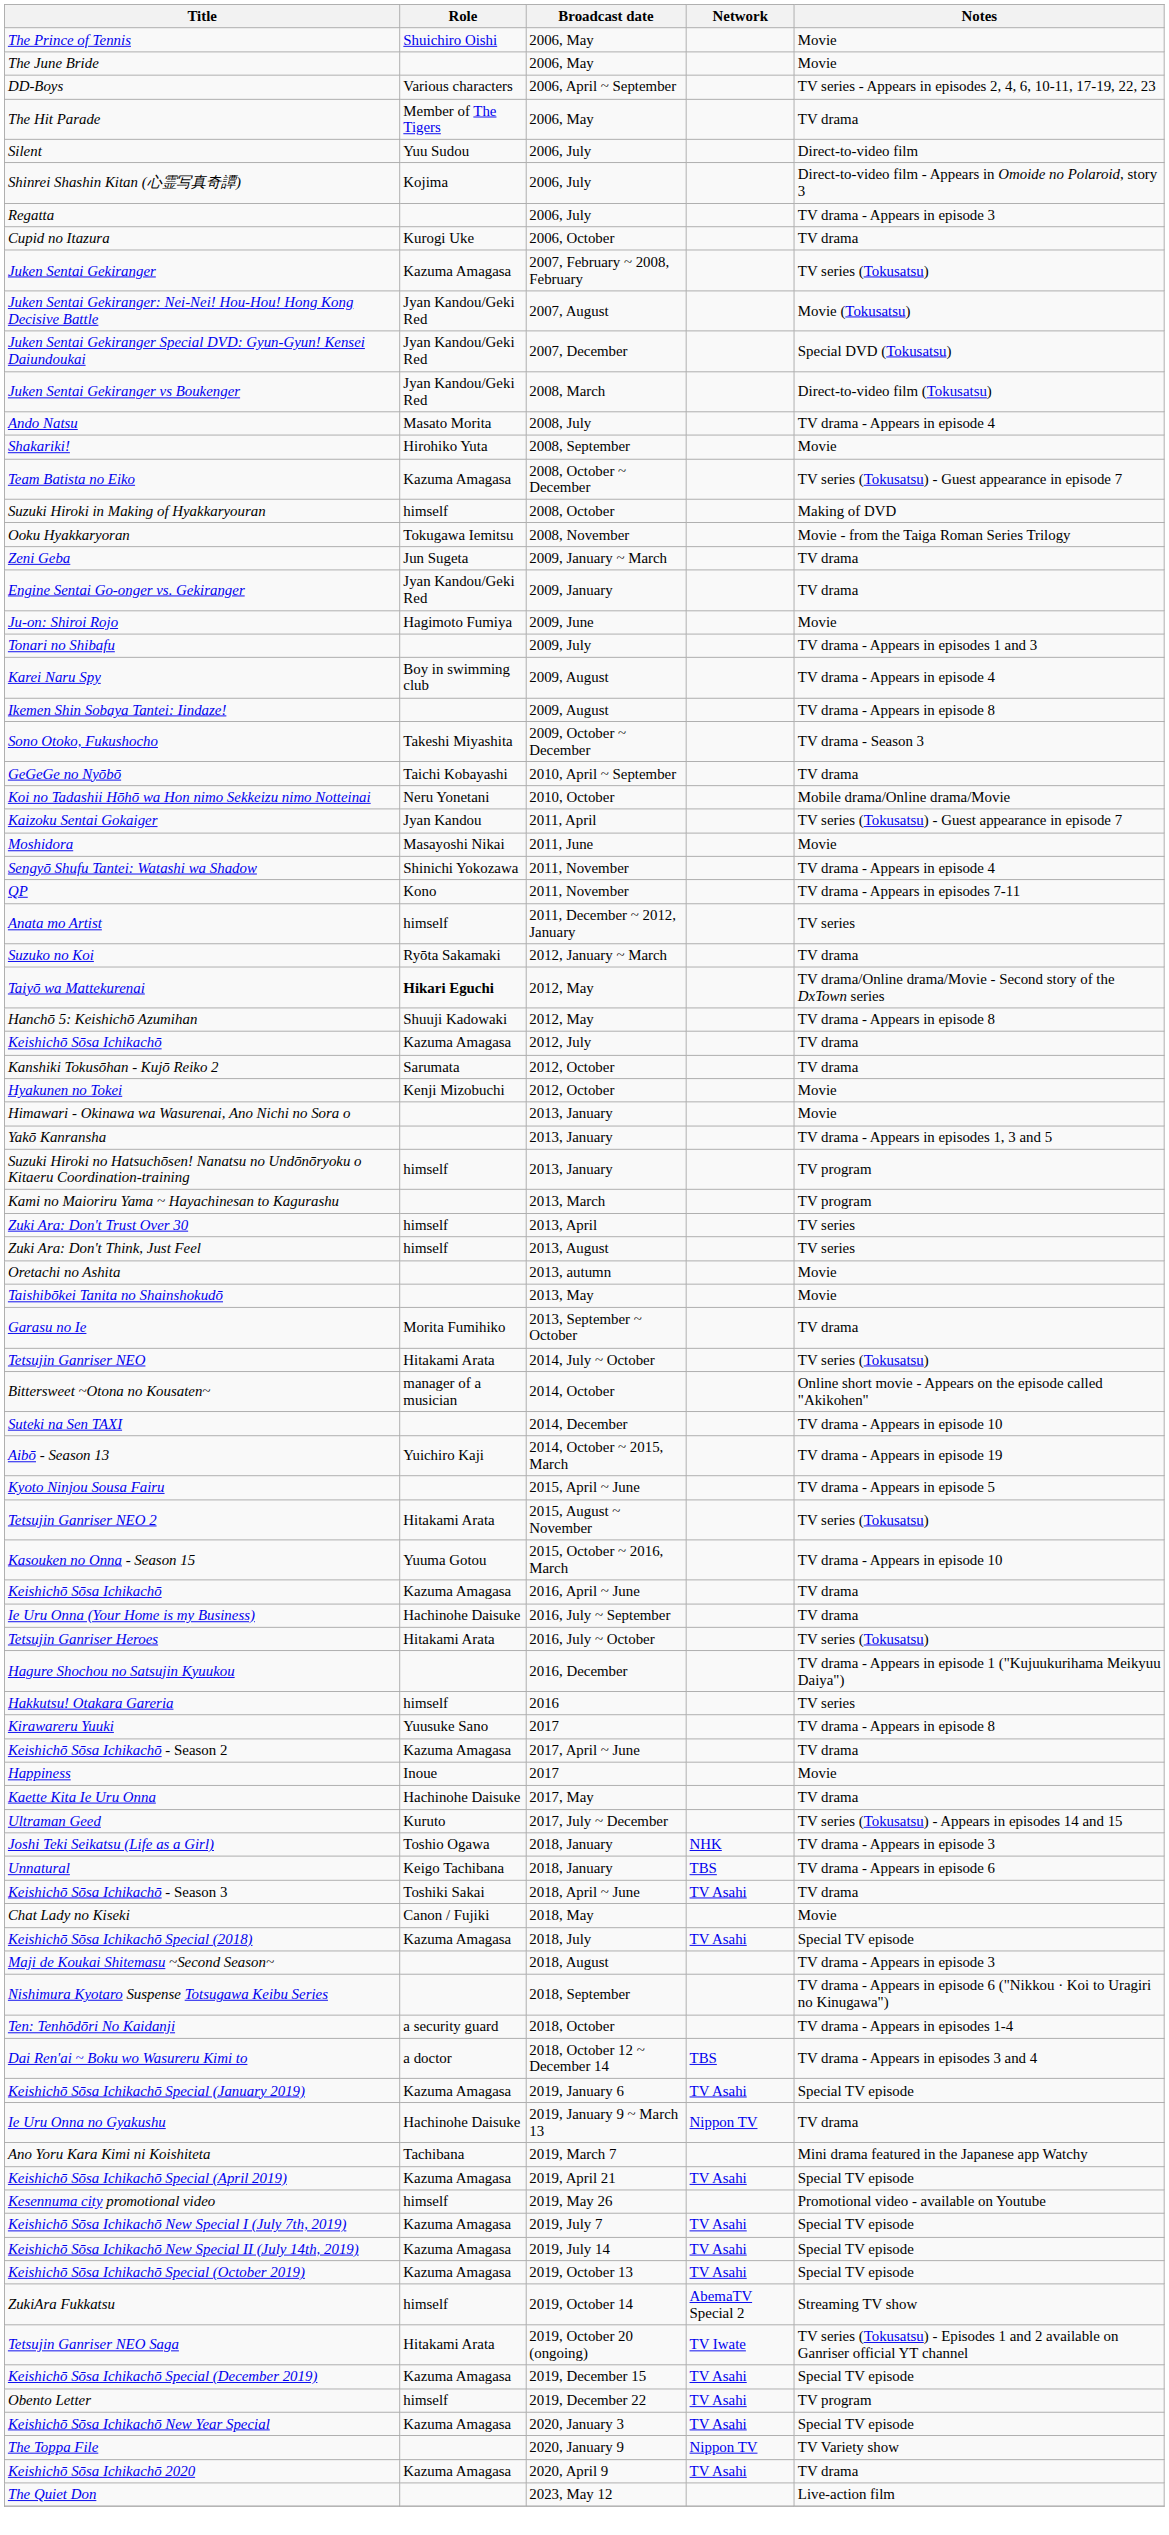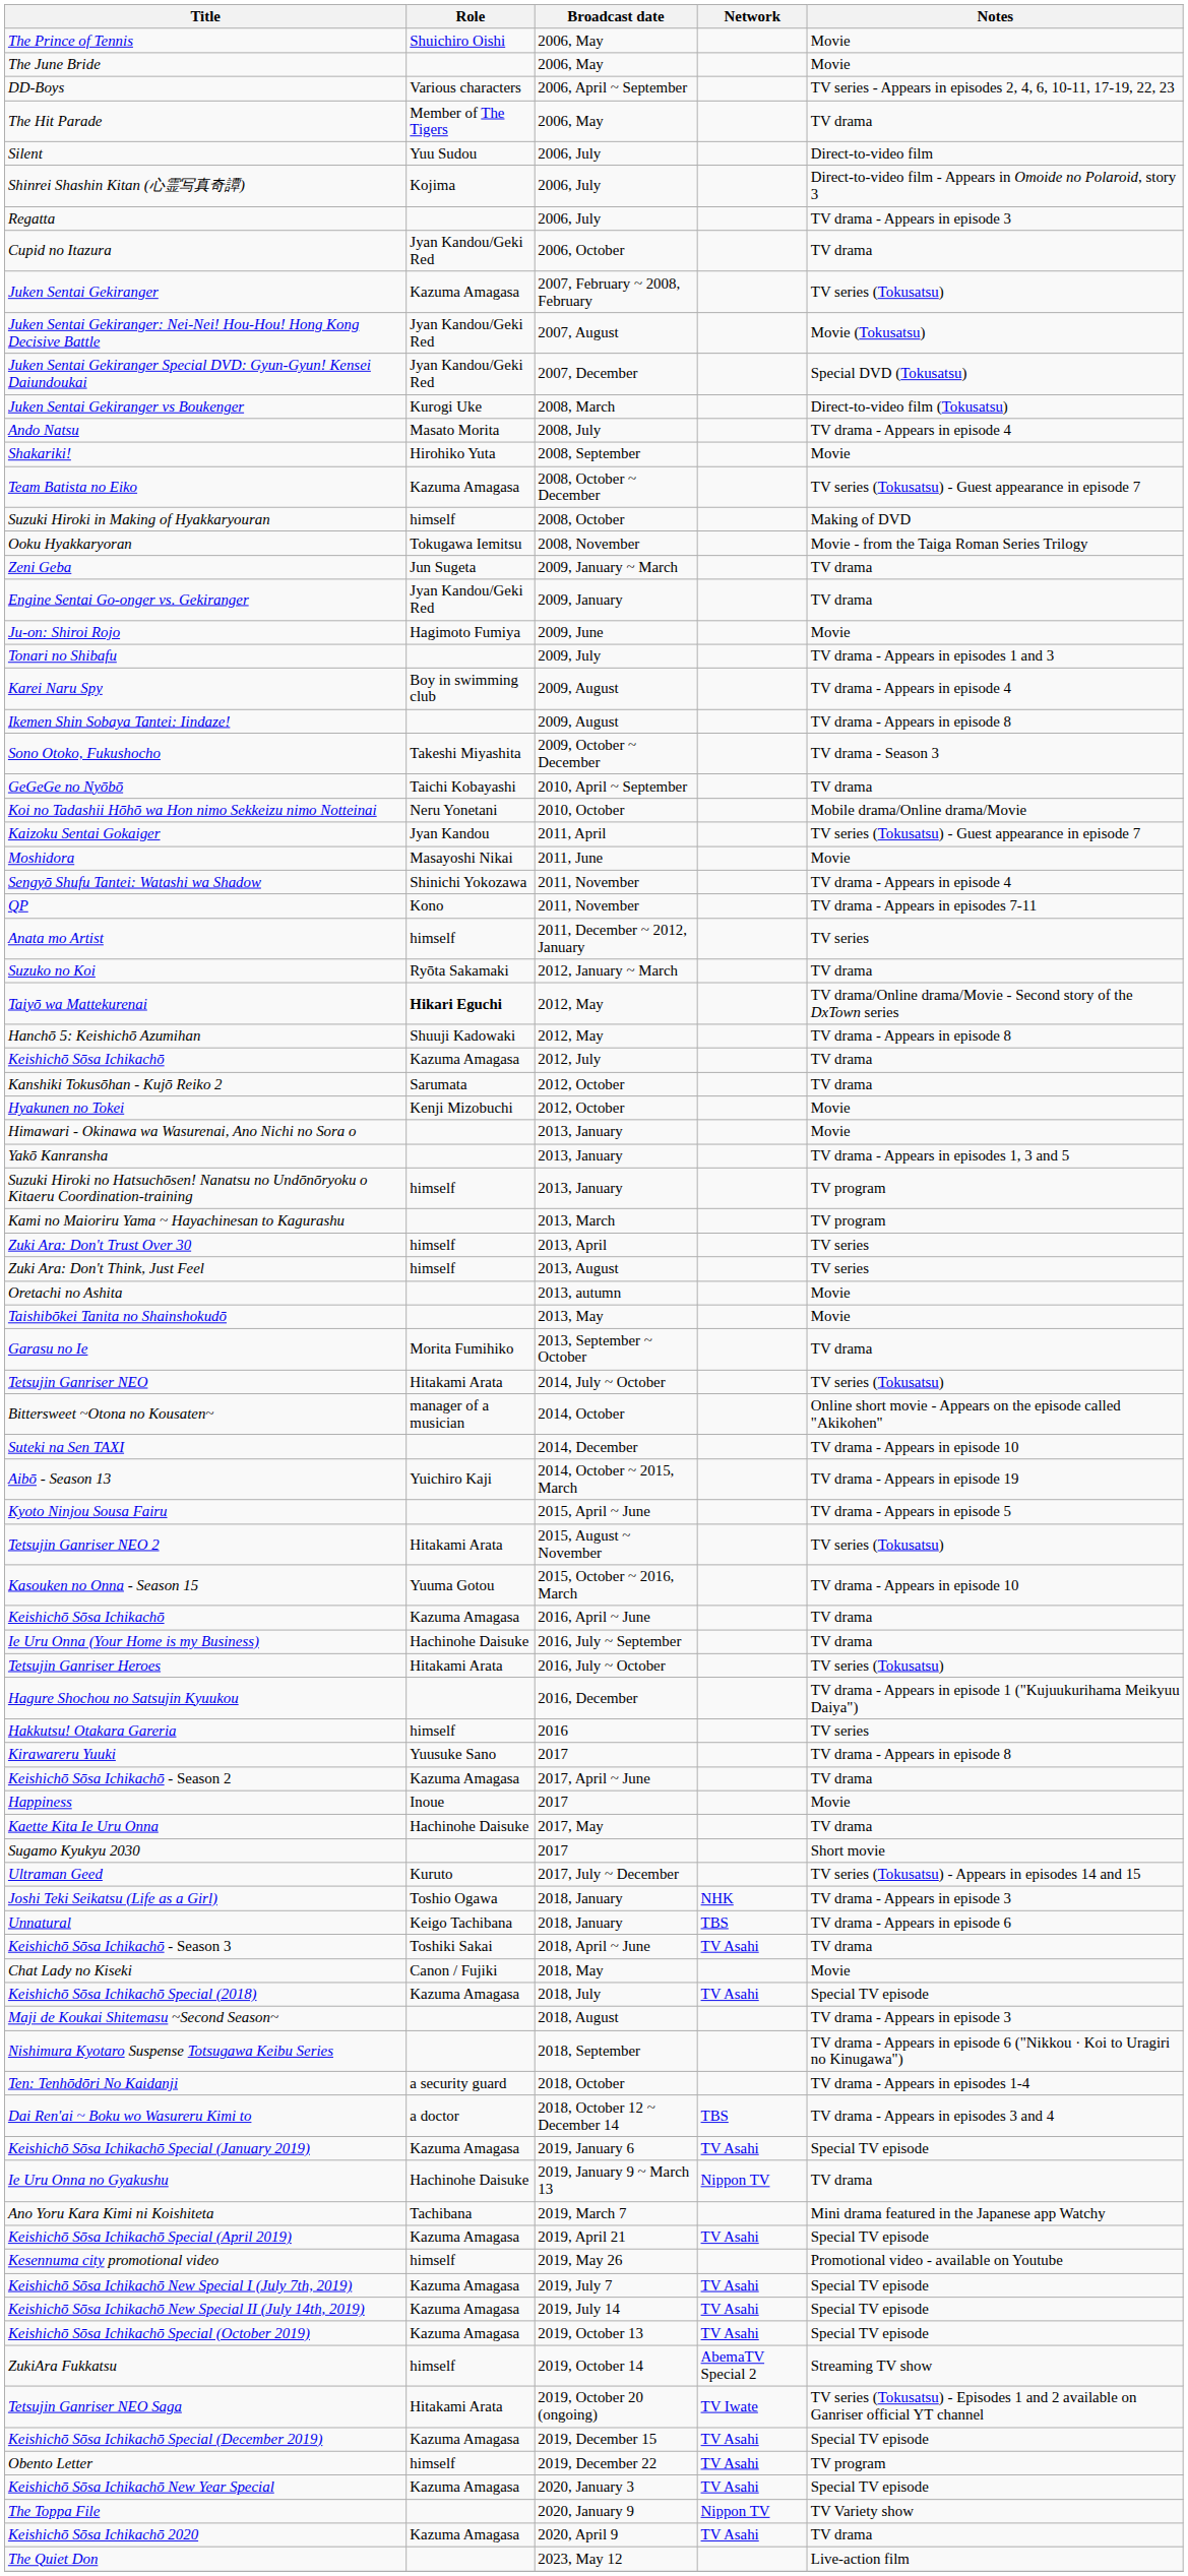Cupid no Itazura | Role: Kurogi Uke -> Jyan Kandou/Geki Red
Juken Sentai Gekiranger vs Boukenger | Role: Jyan Kandou/Geki Red -> Kurogi Uke
+ row: Sugamo Kyukyu 2030 | 2017 | Short movie
